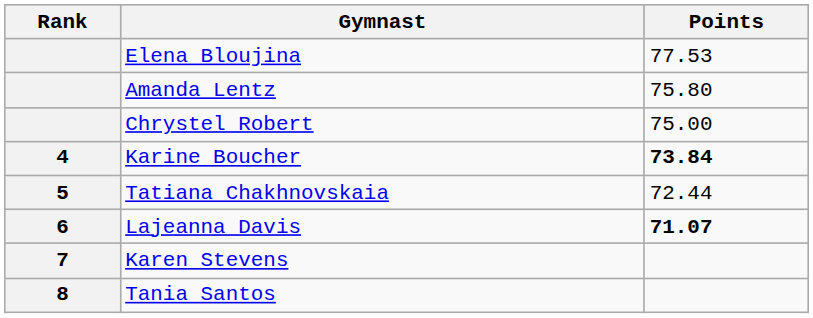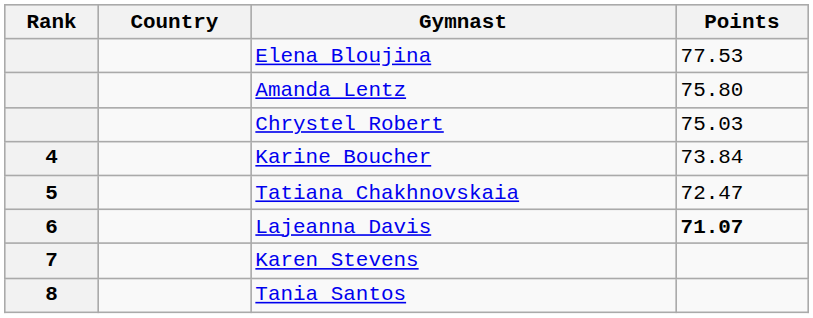+ column: Country
Chrystel Robert | Points: 75.00 -> 75.03
Karine Boucher | Points: bold -> normal
Tatiana Chakhnovskaia | Points: 72.44 -> 72.47
